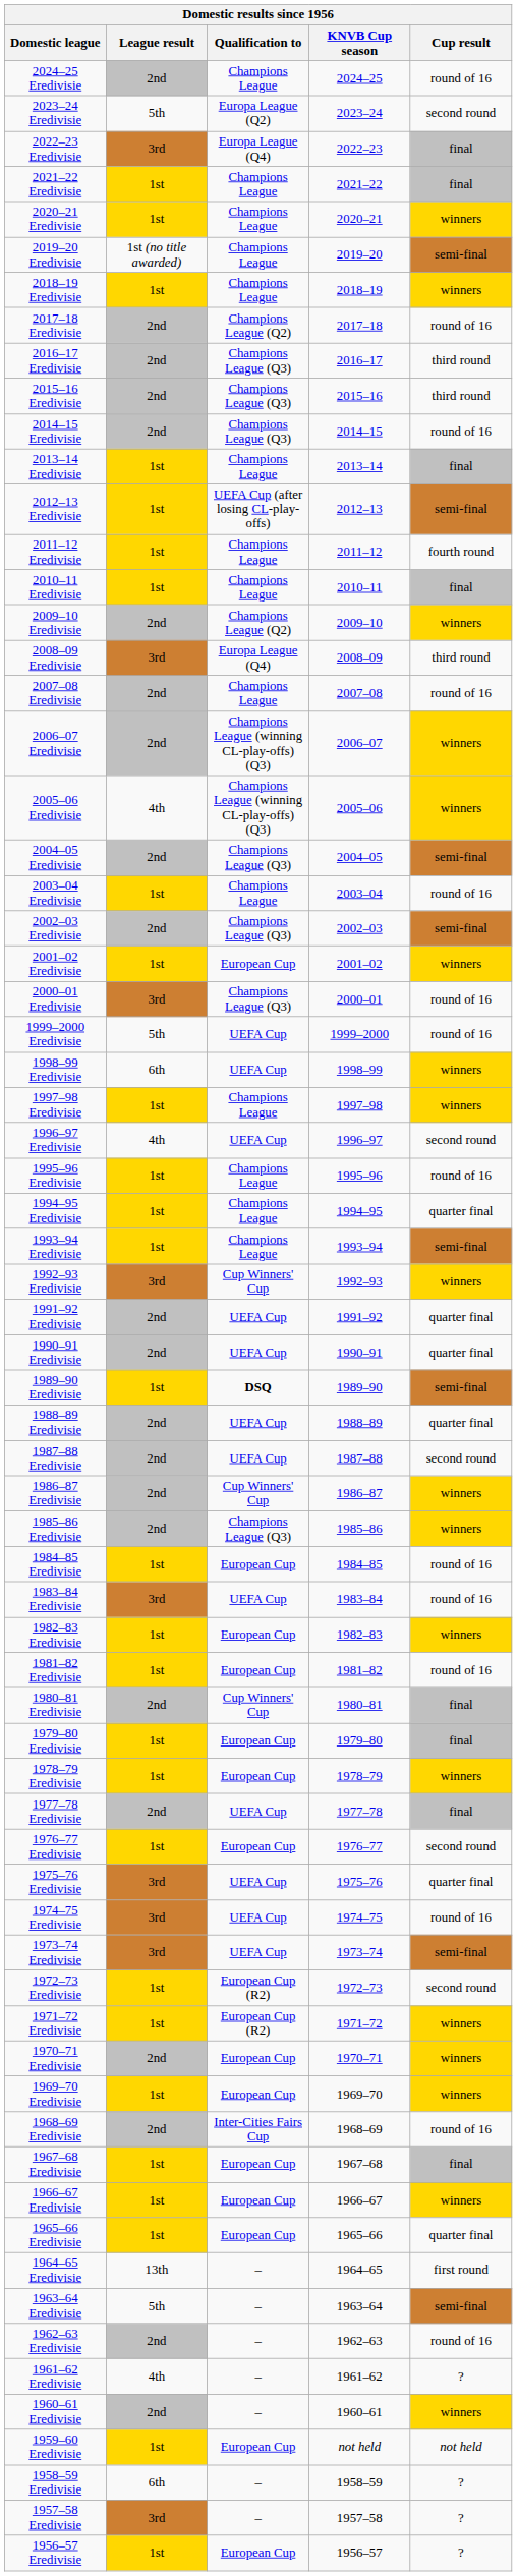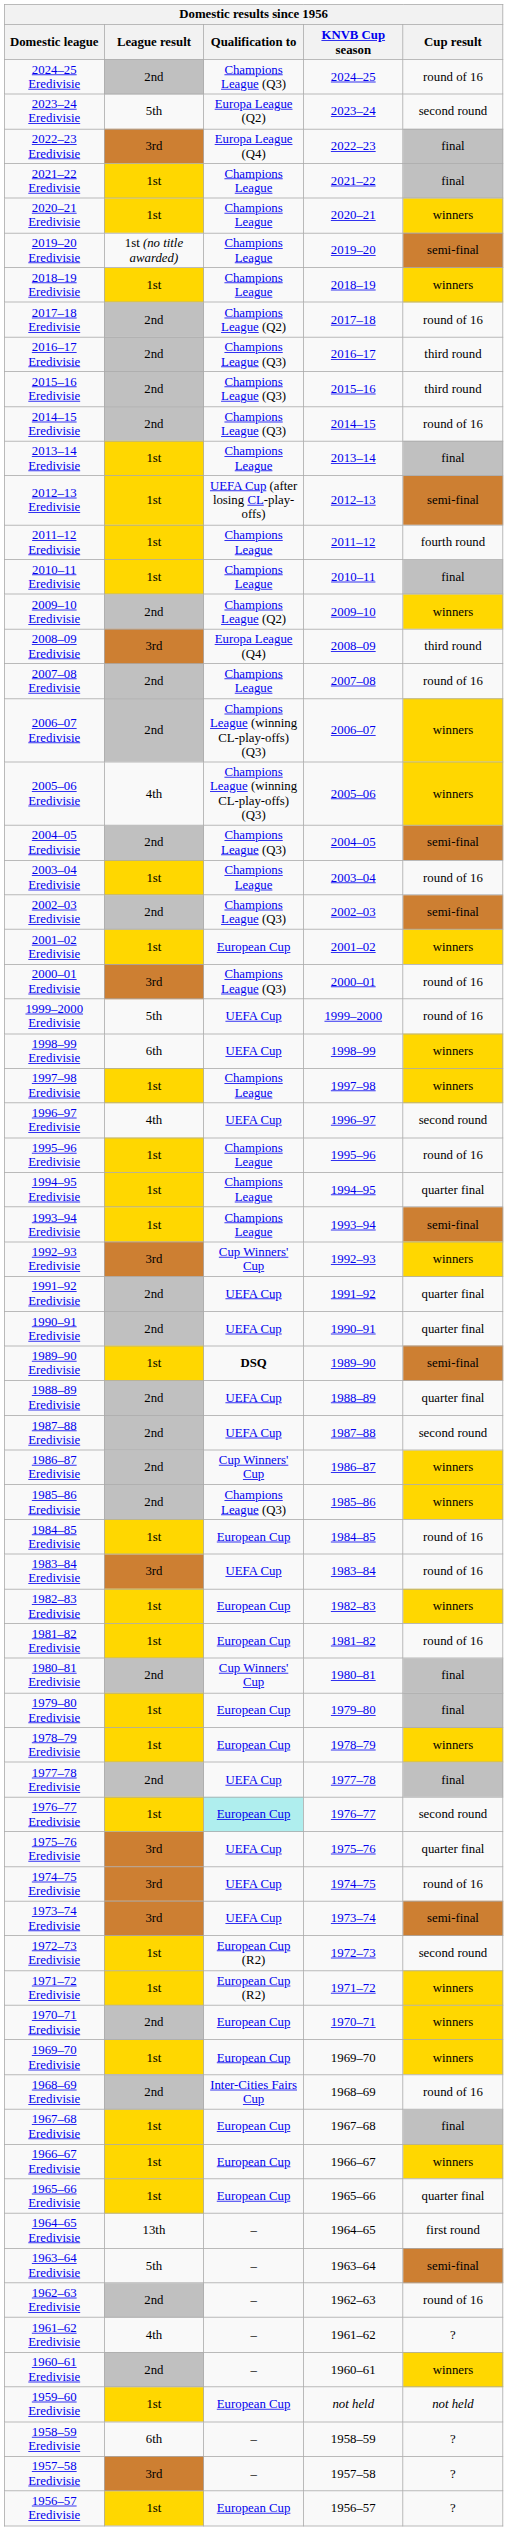2024–25 Eredivisie | Qualification to: Champions League -> Champions League (Q3)
1976–77 Eredivisie | Qualification to: no background -> paleturquoise background
